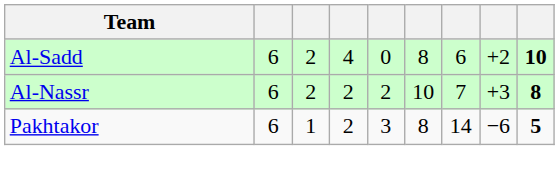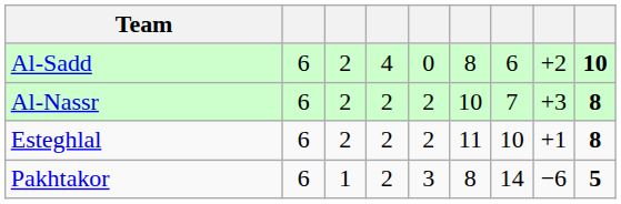+ row: Esteghlal | 6 | 2 | 2 | 2 | 11 | 10 | +1 | 8
